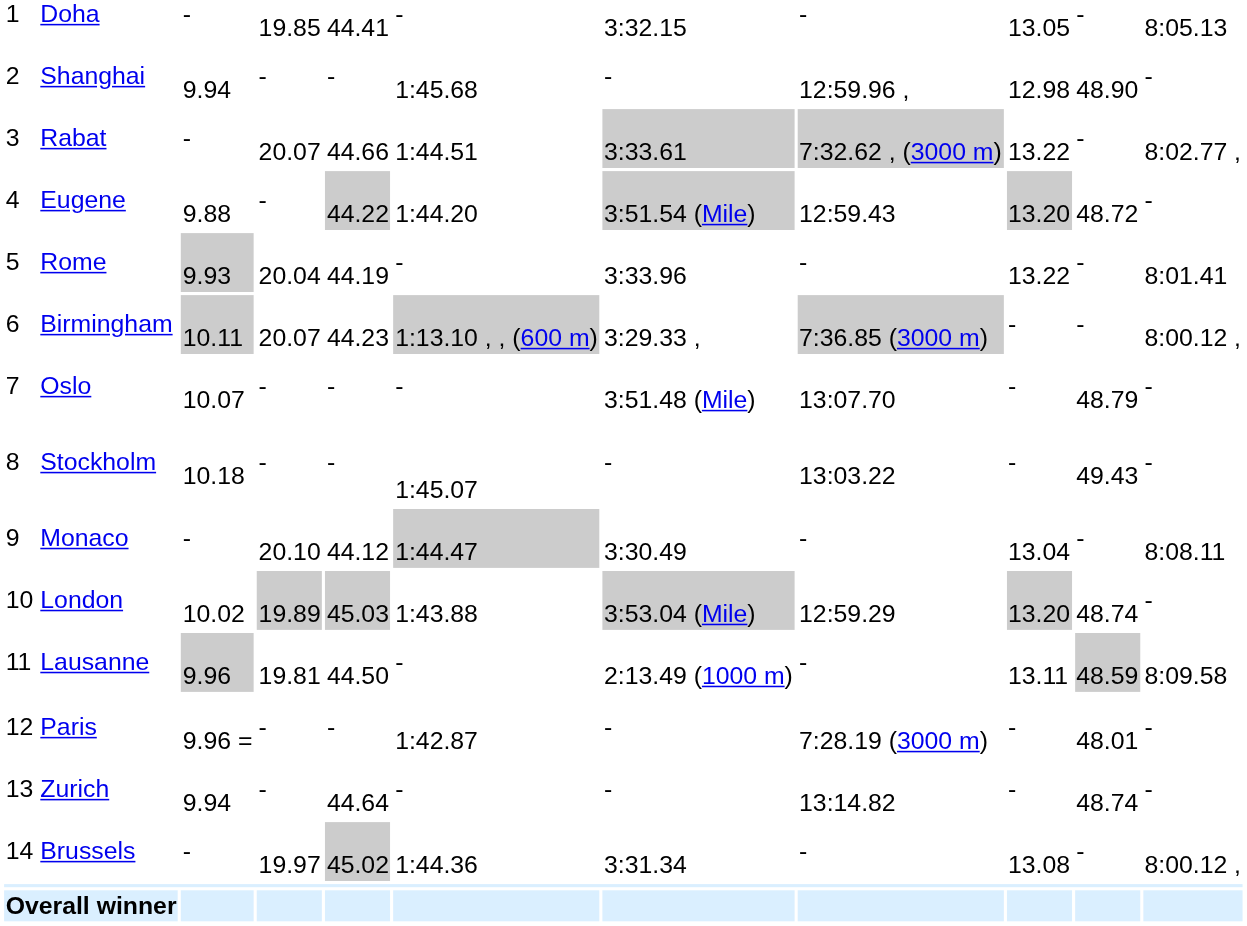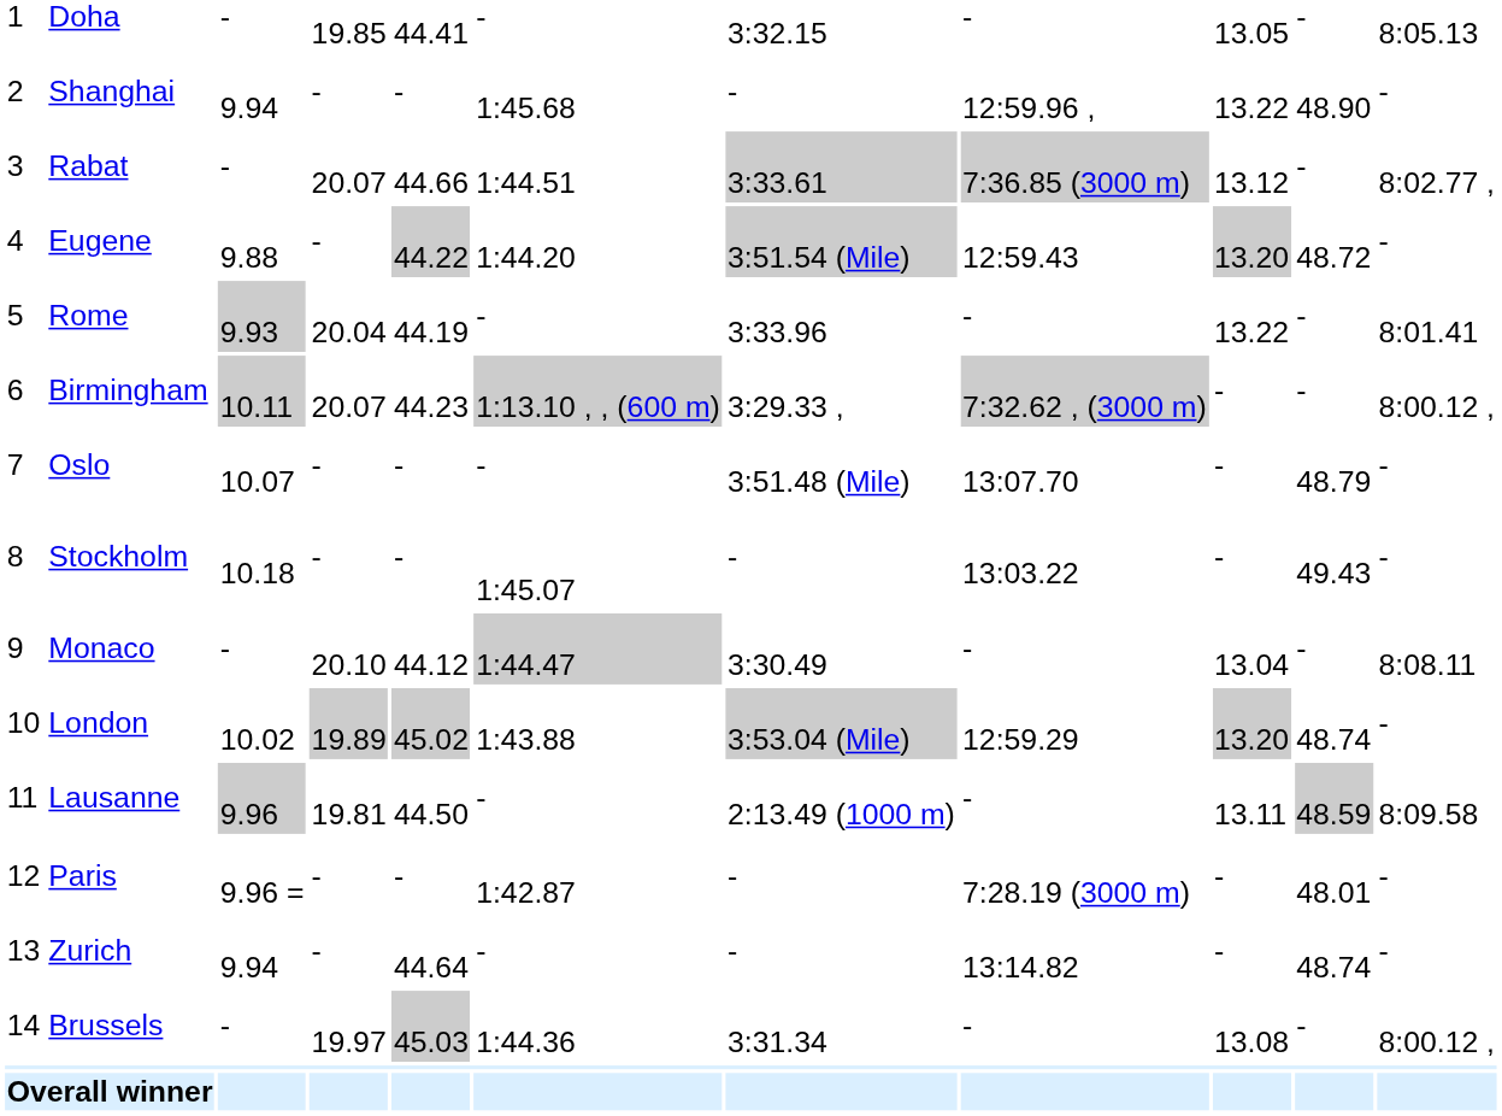Shanghai | column 9: 12.98 -> 13.22
Rabat | column 8: 7:32.62 , (3000 m) -> 7:36.85 (3000 m)
Rabat | column 9: 13.22 -> 13.12
Birmingham | column 8: 7:36.85 (3000 m) -> 7:32.62 , (3000 m)
London | column 5: 45.03 -> 45.02
Brussels | column 5: 45.02 -> 45.03
